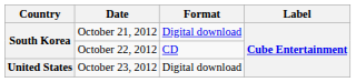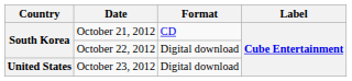October 21, 2012 | Format: Digital download -> CD
October 22, 2012 | Format: CD -> Digital download
